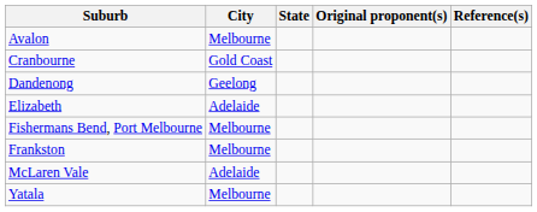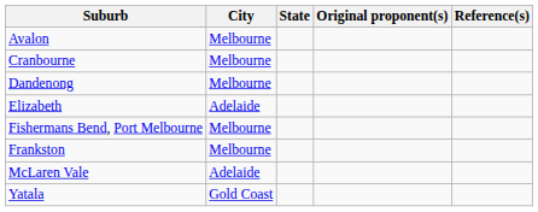Cranbourne | City: Gold Coast -> Melbourne
Dandenong | City: Geelong -> Melbourne
Yatala | City: Melbourne -> Gold Coast
